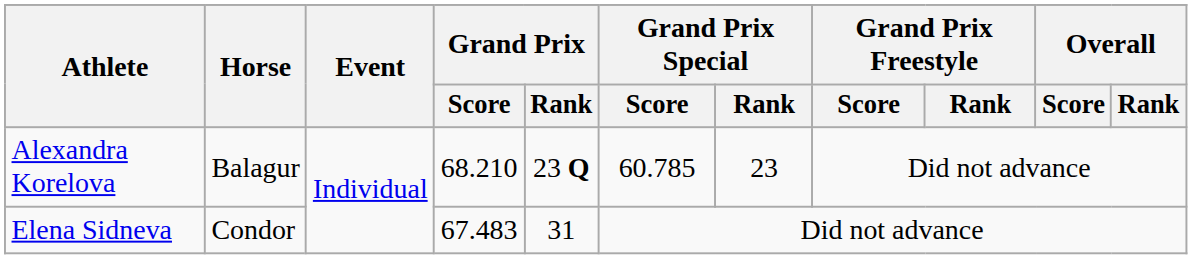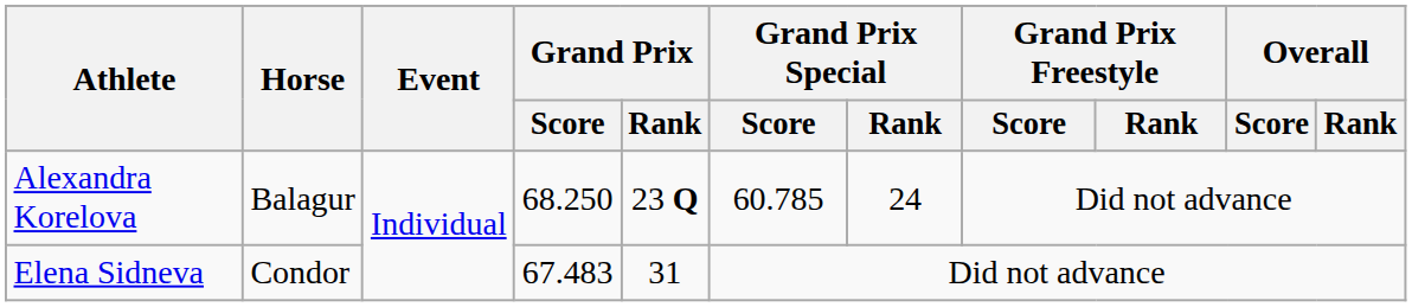Alexandra Korelova | Grand Prix / Score: 68.210 -> 68.250
Alexandra Korelova | Grand Prix Special / Rank: 23 -> 24
